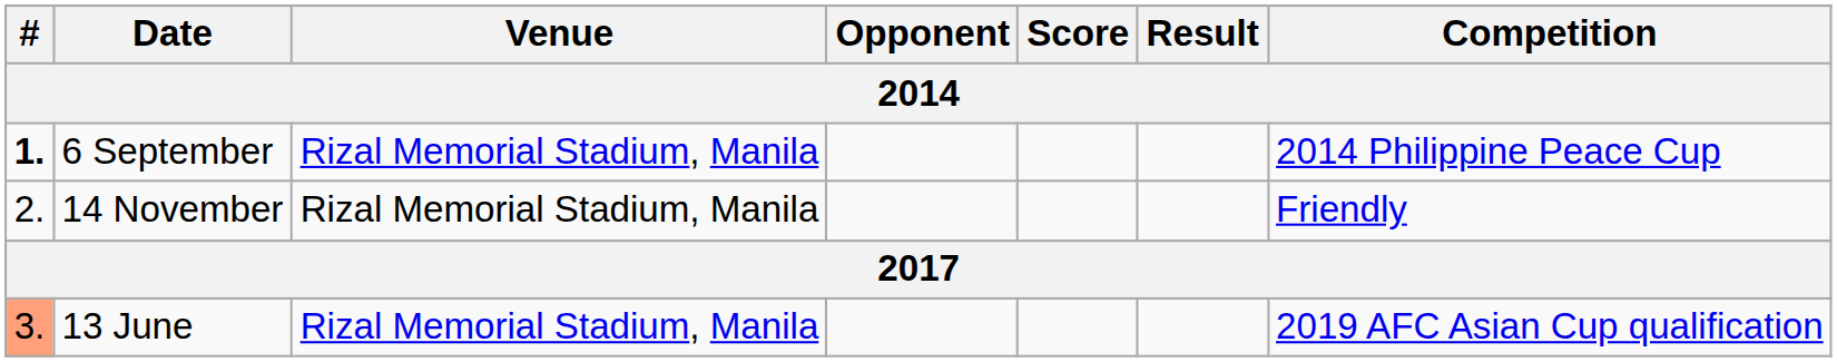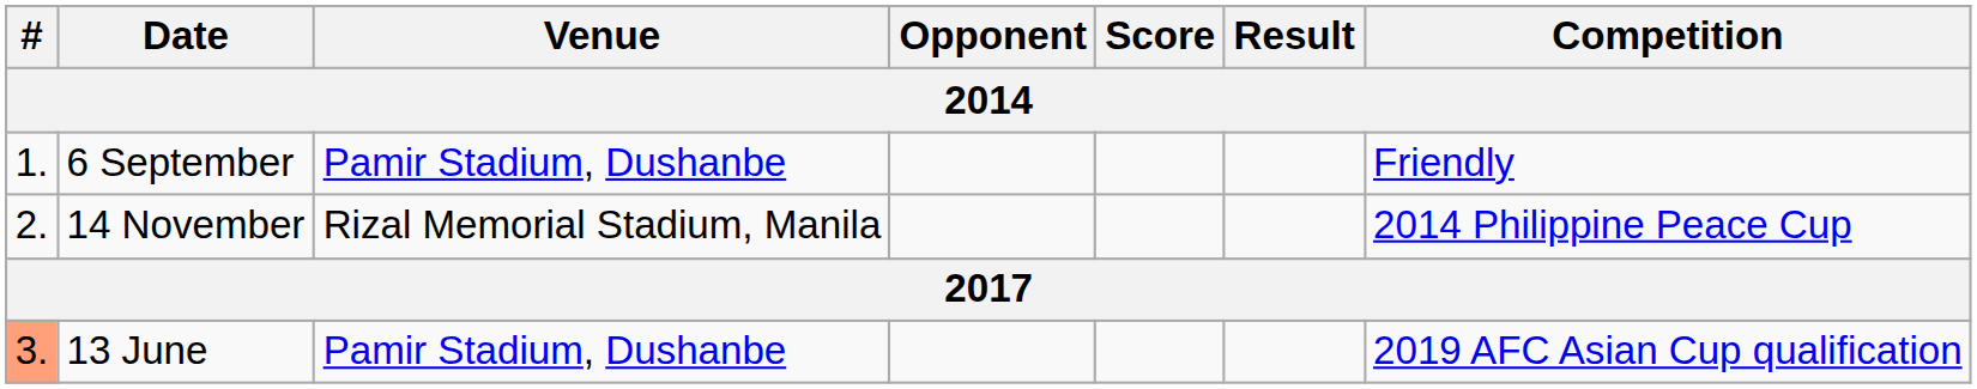6 September | #: bold -> normal
6 September | Venue: Rizal Memorial Stadium, Manila -> Pamir Stadium, Dushanbe
6 September | Competition: 2014 Philippine Peace Cup -> Friendly
14 November | Competition: Friendly -> 2014 Philippine Peace Cup
13 June | Venue: Rizal Memorial Stadium, Manila -> Pamir Stadium, Dushanbe
